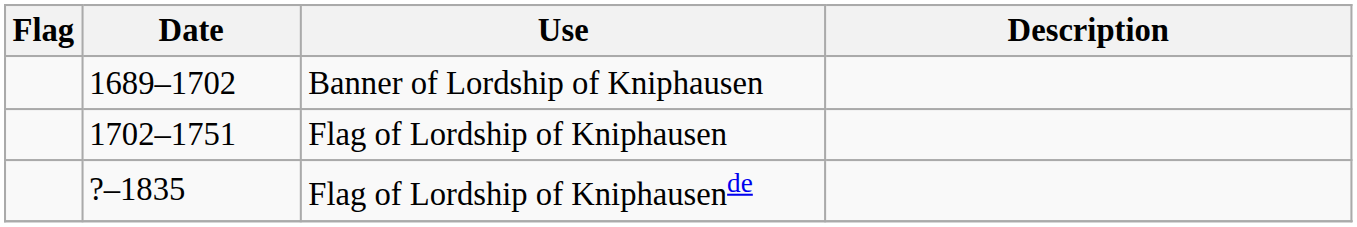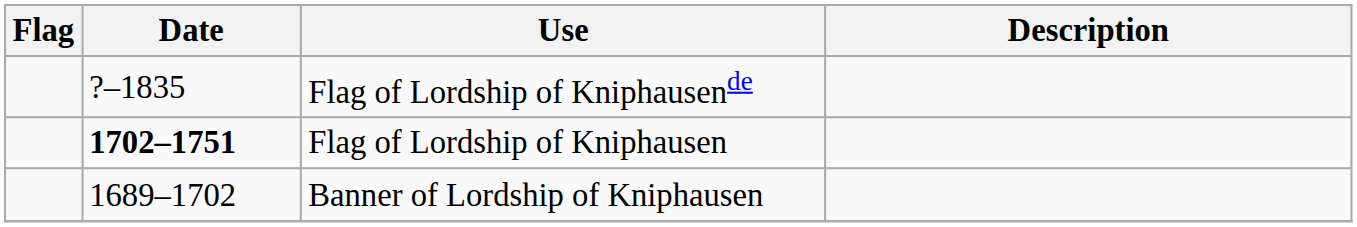rows swapped: Flag of Lordship of Kniphausende <-> Banner of Lordship of Kniphausen
Flag of Lordship of Kniphausen | Date: normal -> bold
